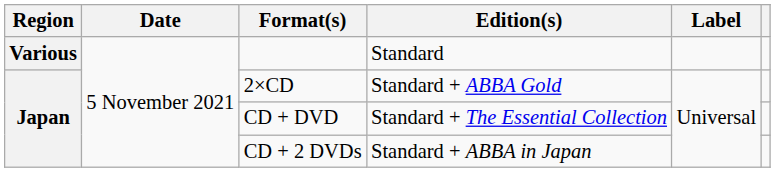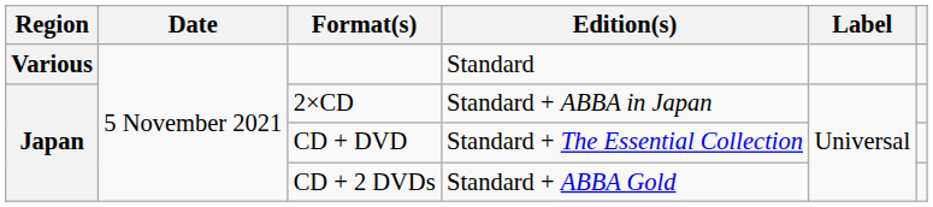2×CD | Edition(s): Standard + ABBA Gold -> Standard + ABBA in Japan
CD + 2 DVDs | Edition(s): Standard + ABBA in Japan -> Standard + ABBA Gold
